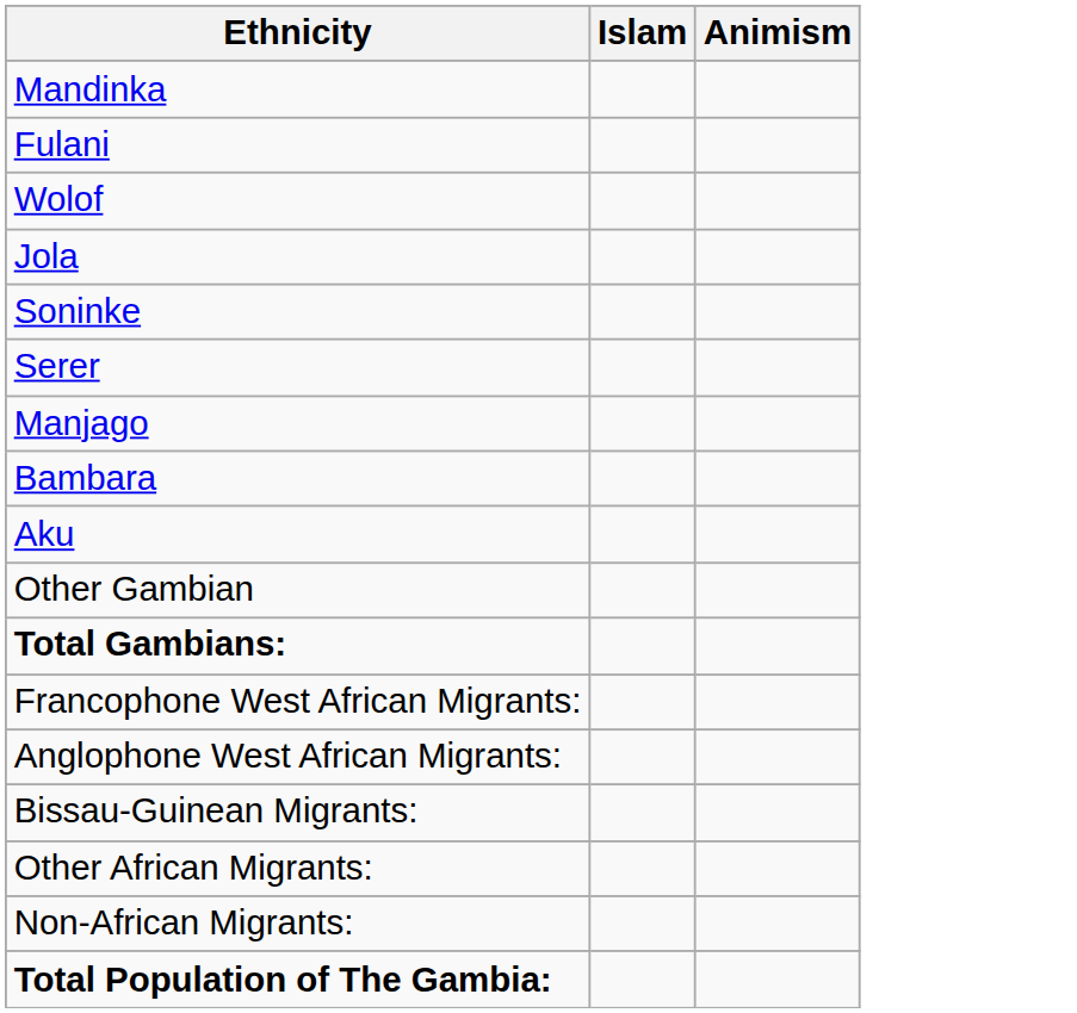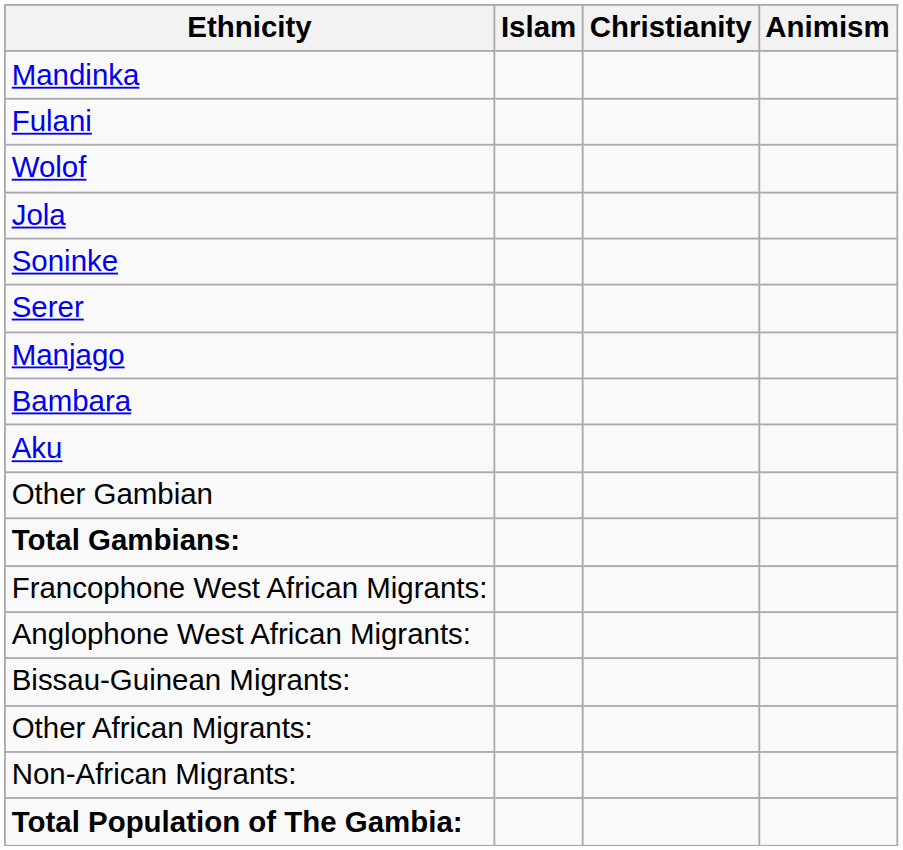+ column: Christianity
